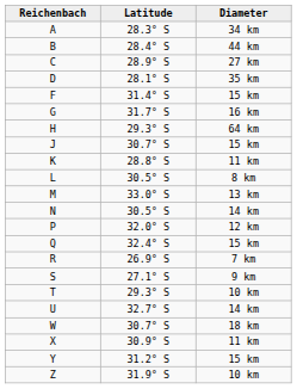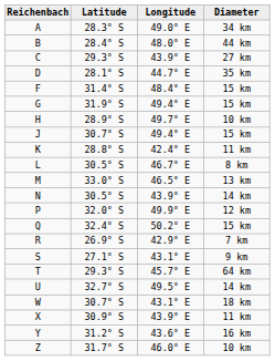+ column: Longitude | 49.0° E | 48.0° E | 43.9° E | 44.7° E | 48.4° E | 49.4° E | 49.7° E | 49.4° E | 42.4° E | 46.7° E | 46.5° E | 43.9° E | 49.9° E | 50.2° E | 42.9° E | 43.1° E | 45.7° E | 49.5° E | 43.1° E | 43.9° E | 43.6° E | 46.0° E
C | Latitude: 28.9° S -> 29.3° S
G | Latitude: 31.7° S -> 31.9° S
G | Diameter: 16 km -> 15 km
H | Latitude: 29.3° S -> 28.9° S
H | Diameter: 64 km -> 10 km
T | Diameter: 10 km -> 64 km
Y | Diameter: 15 km -> 16 km
Z | Latitude: 31.9° S -> 31.7° S
